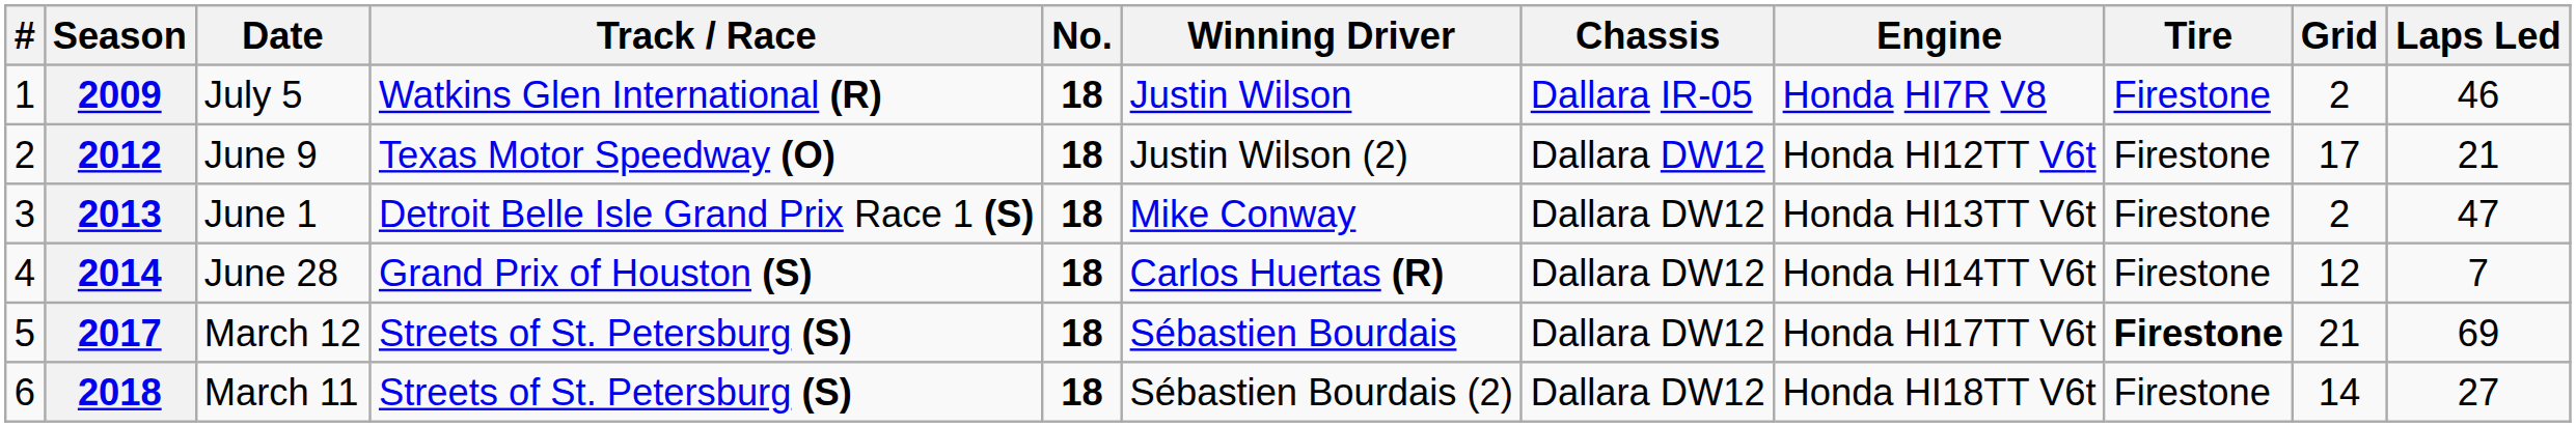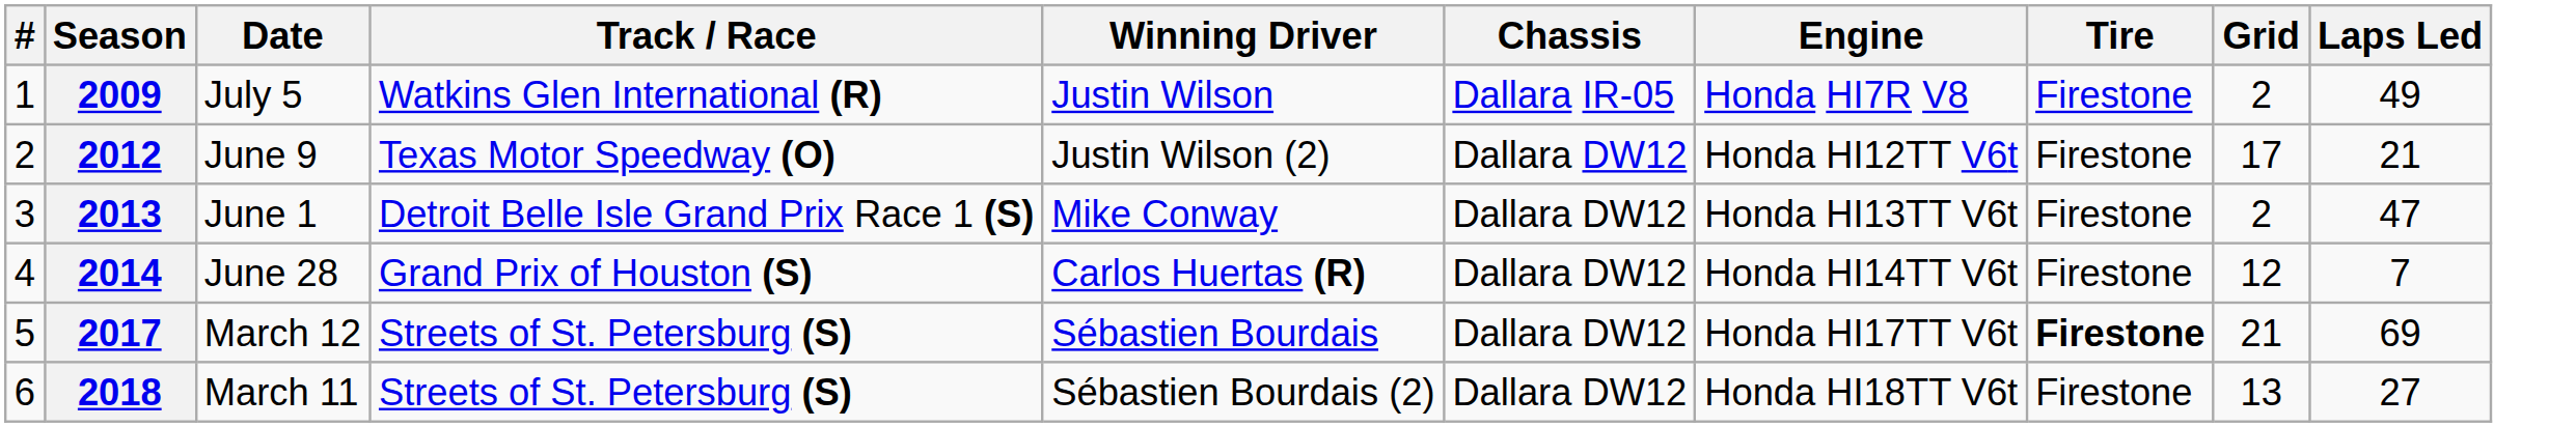- column: No. | 18 | 18 | 18 | 18 | 18 | 18
2009 | Laps Led: 46 -> 49
2018 | Grid: 14 -> 13
